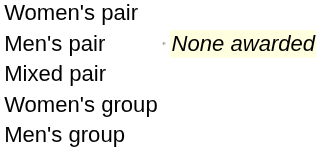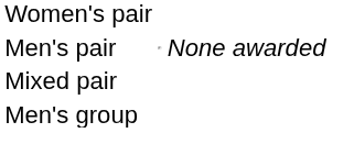Men's pair | column 3: lightyellow background -> no background
- row: Women's group
